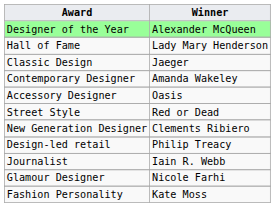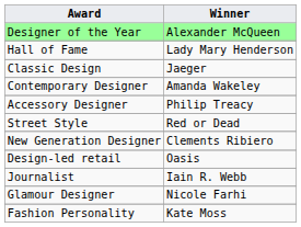Accessory Designer | Winner: Oasis -> Philip Treacy
Design-led retail | Winner: Philip Treacy -> Oasis
